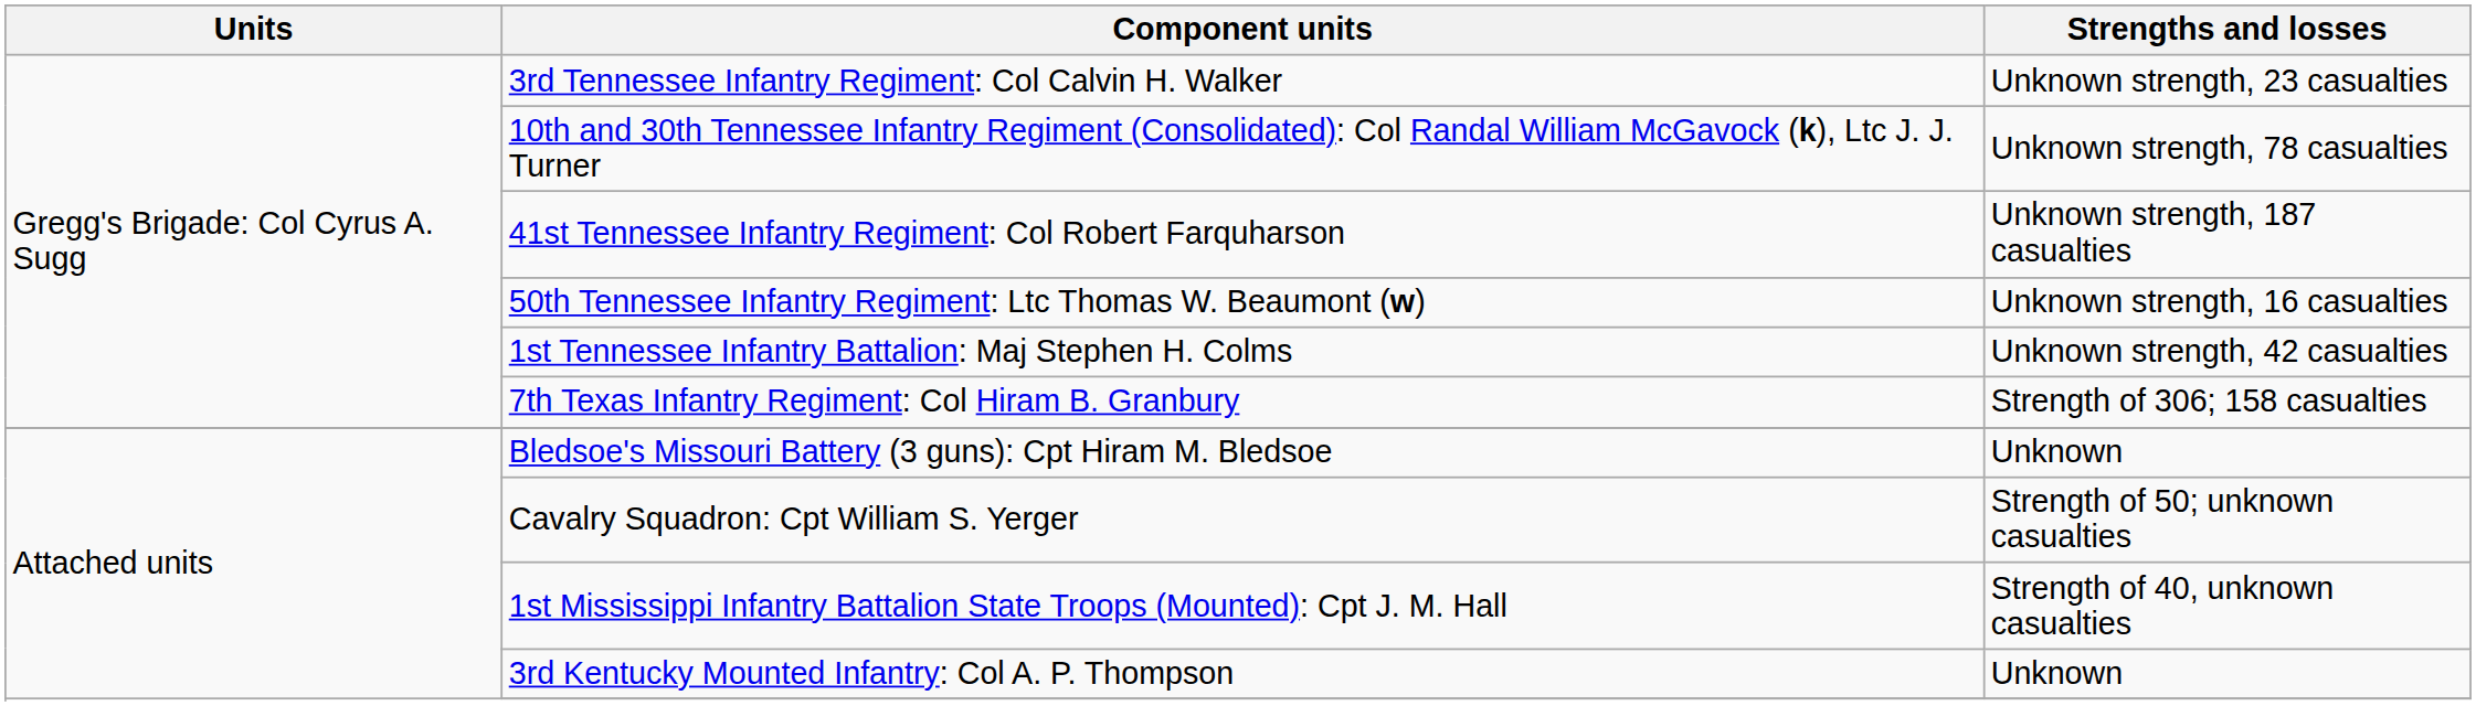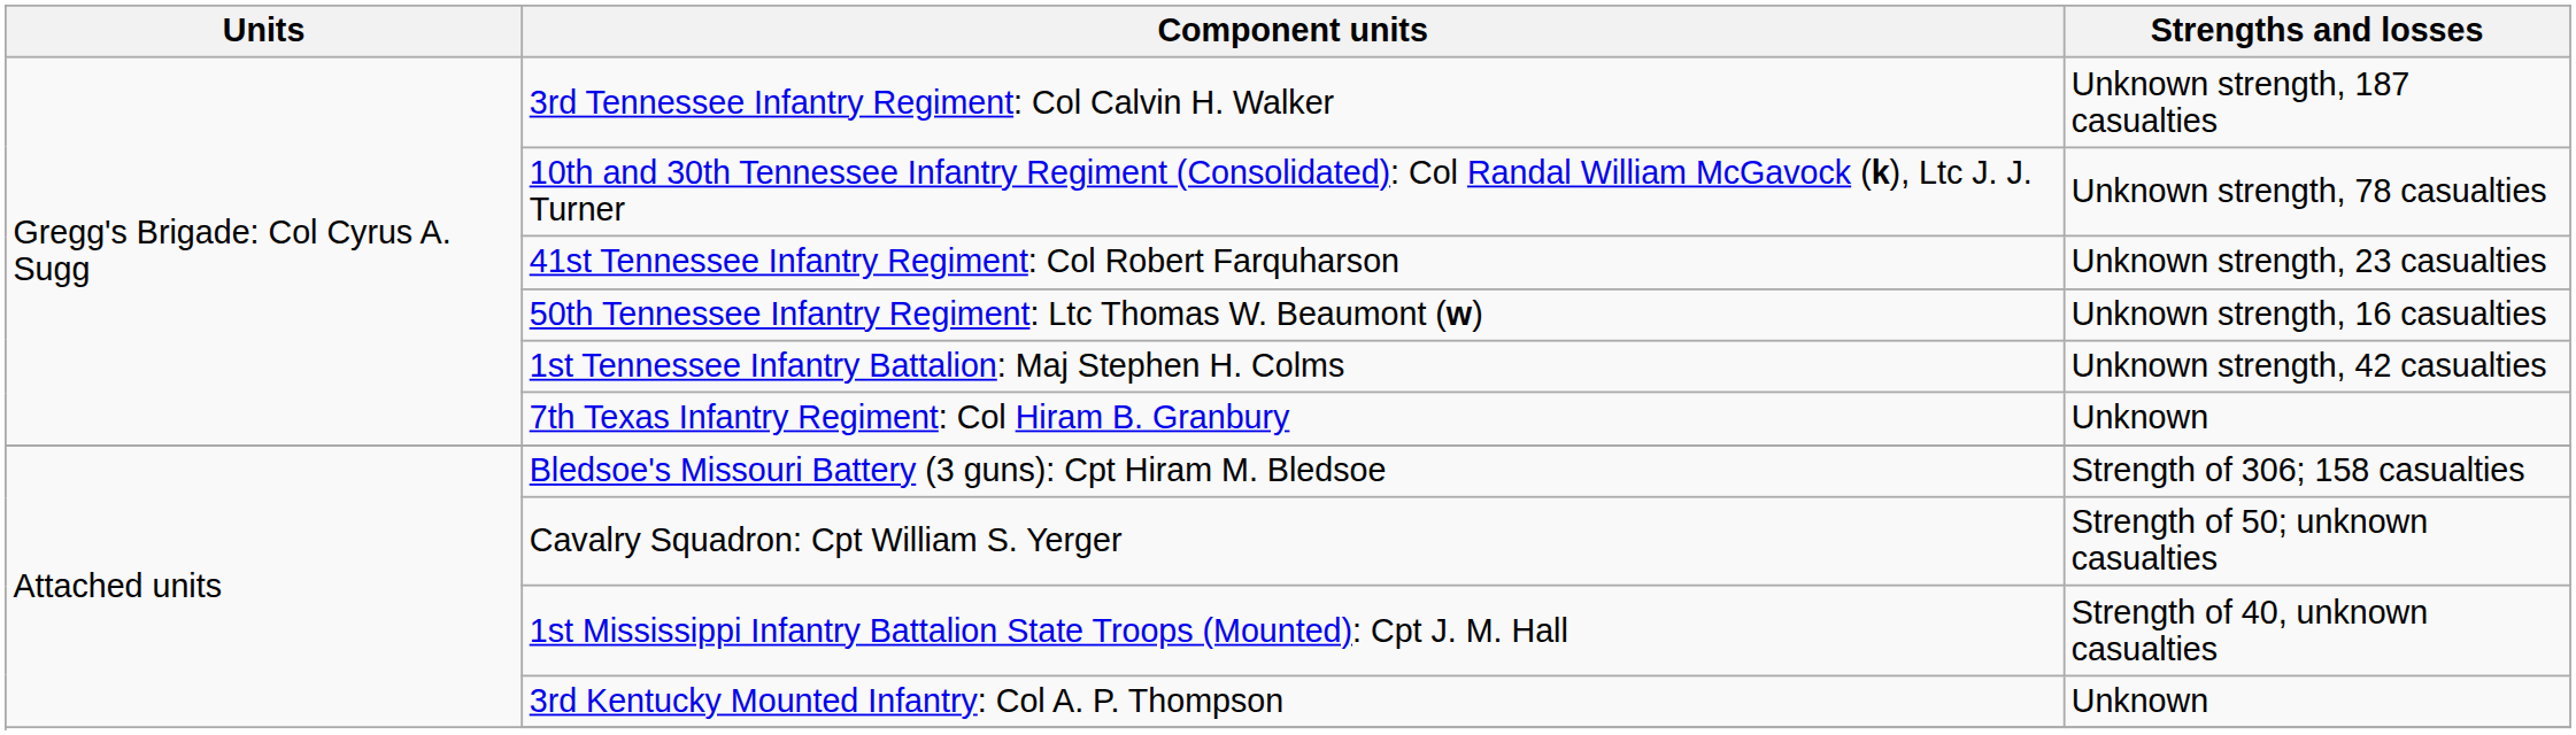3rd Tennessee Infantry Regiment: Col Calvin H. Walker | Strengths and losses: Unknown strength, 23 casualties -> Unknown strength, 187 casualties
41st Tennessee Infantry Regiment: Col Robert Farquharson | Strengths and losses: Unknown strength, 187 casualties -> Unknown strength, 23 casualties
7th Texas Infantry Regiment: Col Hiram B. Granbury | Strengths and losses: Strength of 306; 158 casualties -> Unknown
Bledsoe's Missouri Battery (3 guns): Cpt Hiram M. Bledsoe | Strengths and losses: Unknown -> Strength of 306; 158 casualties
